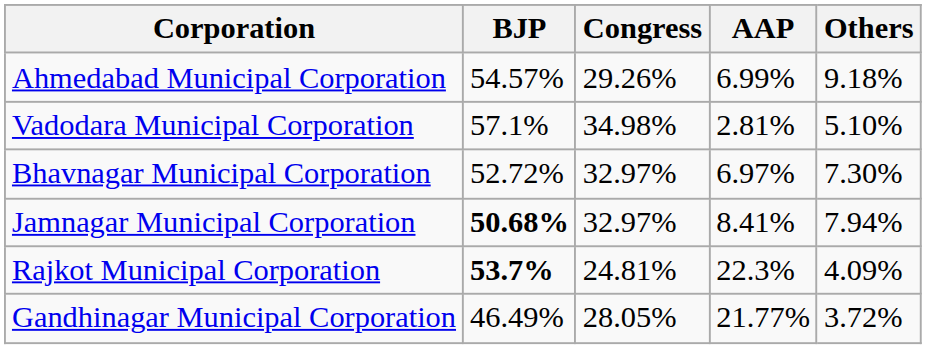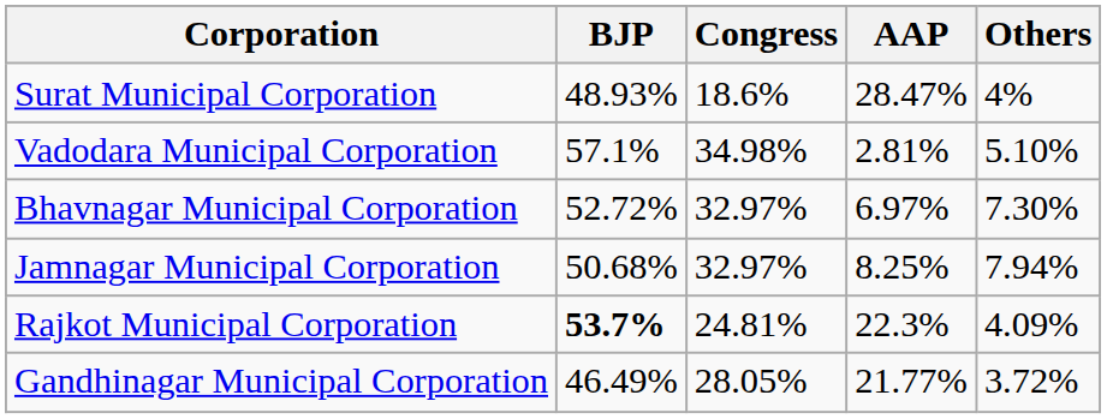+ row: Surat Municipal Corporation | 48.93% | 18.6% | 28.47% | 4%
- row: Ahmedabad Municipal Corporation | 54.57% | 29.26% | 6.99% | 9.18%
Jamnagar Municipal Corporation | BJP: bold -> normal
Jamnagar Municipal Corporation | AAP: 8.41% -> 8.25%
